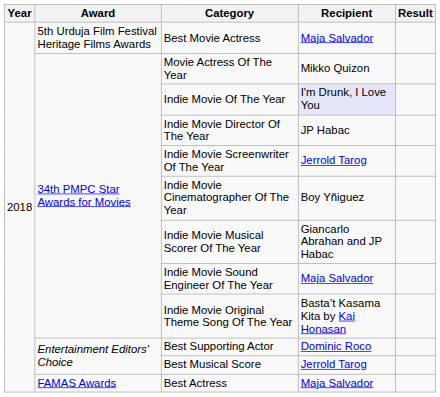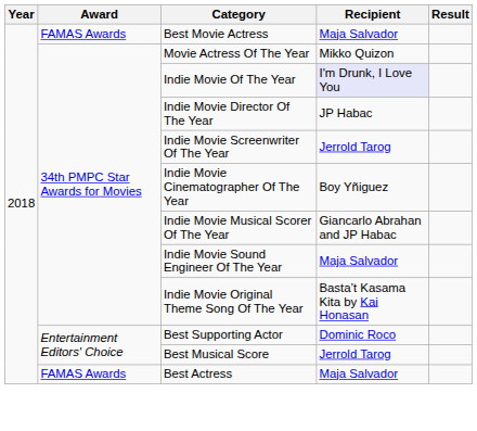Best Movie Actress | Award: 5th Urduja Film Festival Heritage Films Awards -> FAMAS Awards
